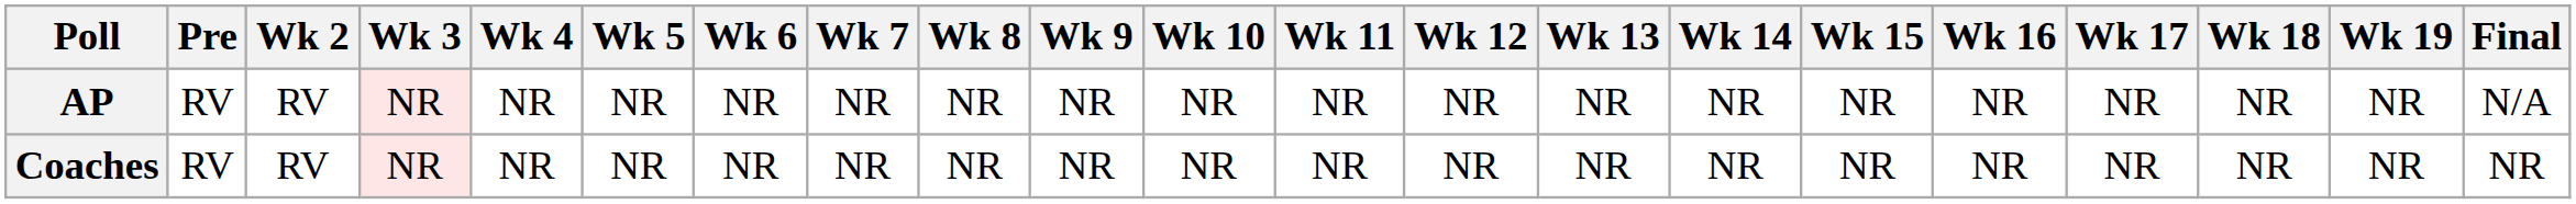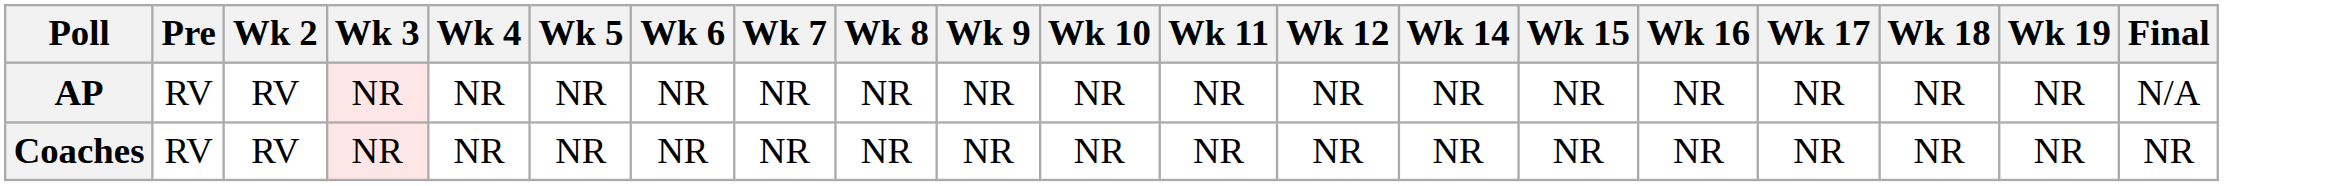- column: Wk 13 | NR | NR
